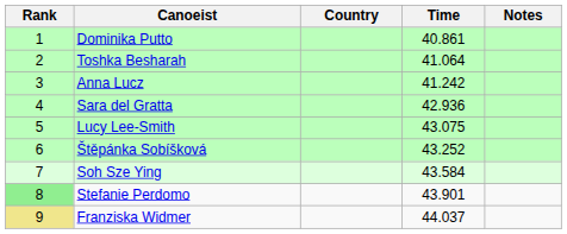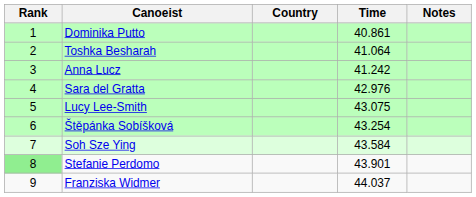Sara del Gratta | Time: 42.936 -> 42.976
Štěpánka Sobíšková | Time: 43.252 -> 43.254
Franziska Widmer | Rank: khaki background -> no background
